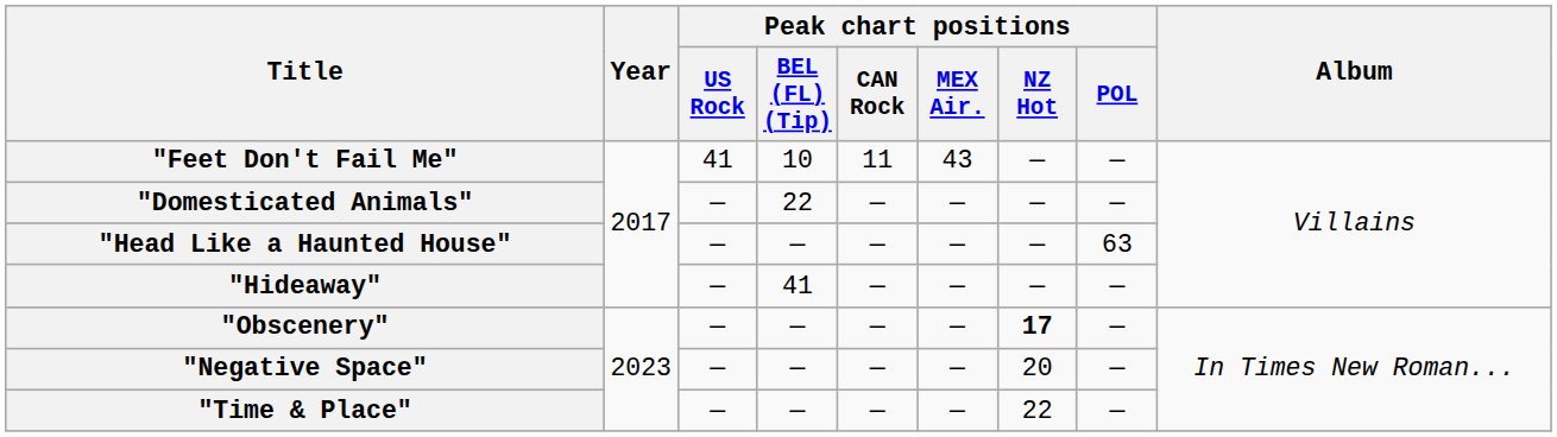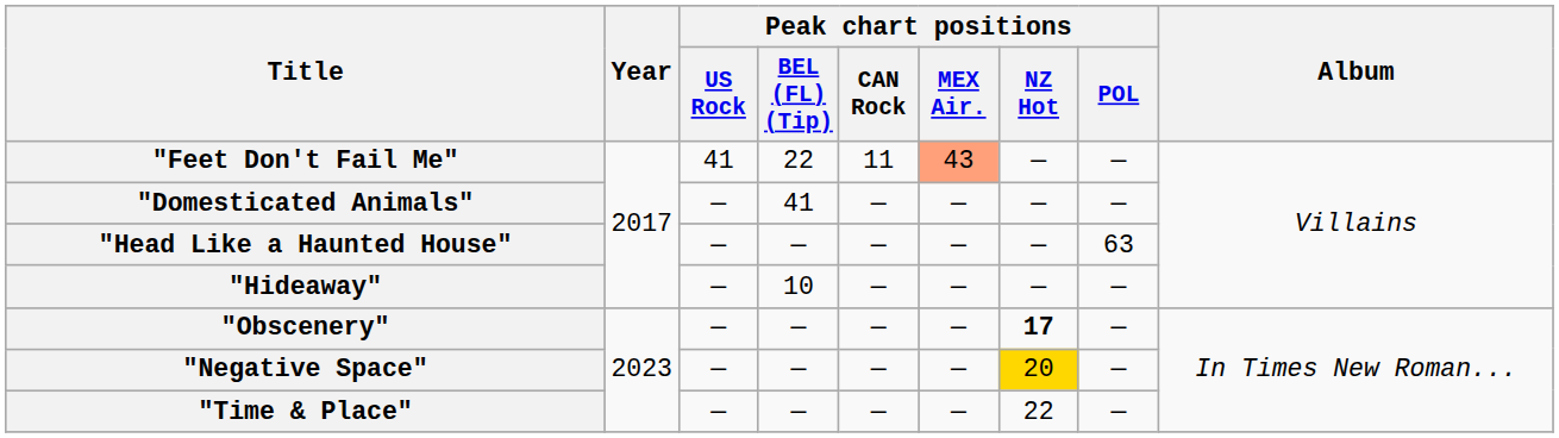"Feet Don't Fail Me" | Peak chart positions / BEL (FL) (Tip): 10 -> 22
"Feet Don't Fail Me" | Peak chart positions / MEX Air.: no background -> lightsalmon background
"Domesticated Animals" | Peak chart positions / BEL (FL) (Tip): 22 -> 41
"Hideaway" | Peak chart positions / BEL (FL) (Tip): 41 -> 10
"Negative Space" | Peak chart positions / NZ Hot: no background -> gold background
